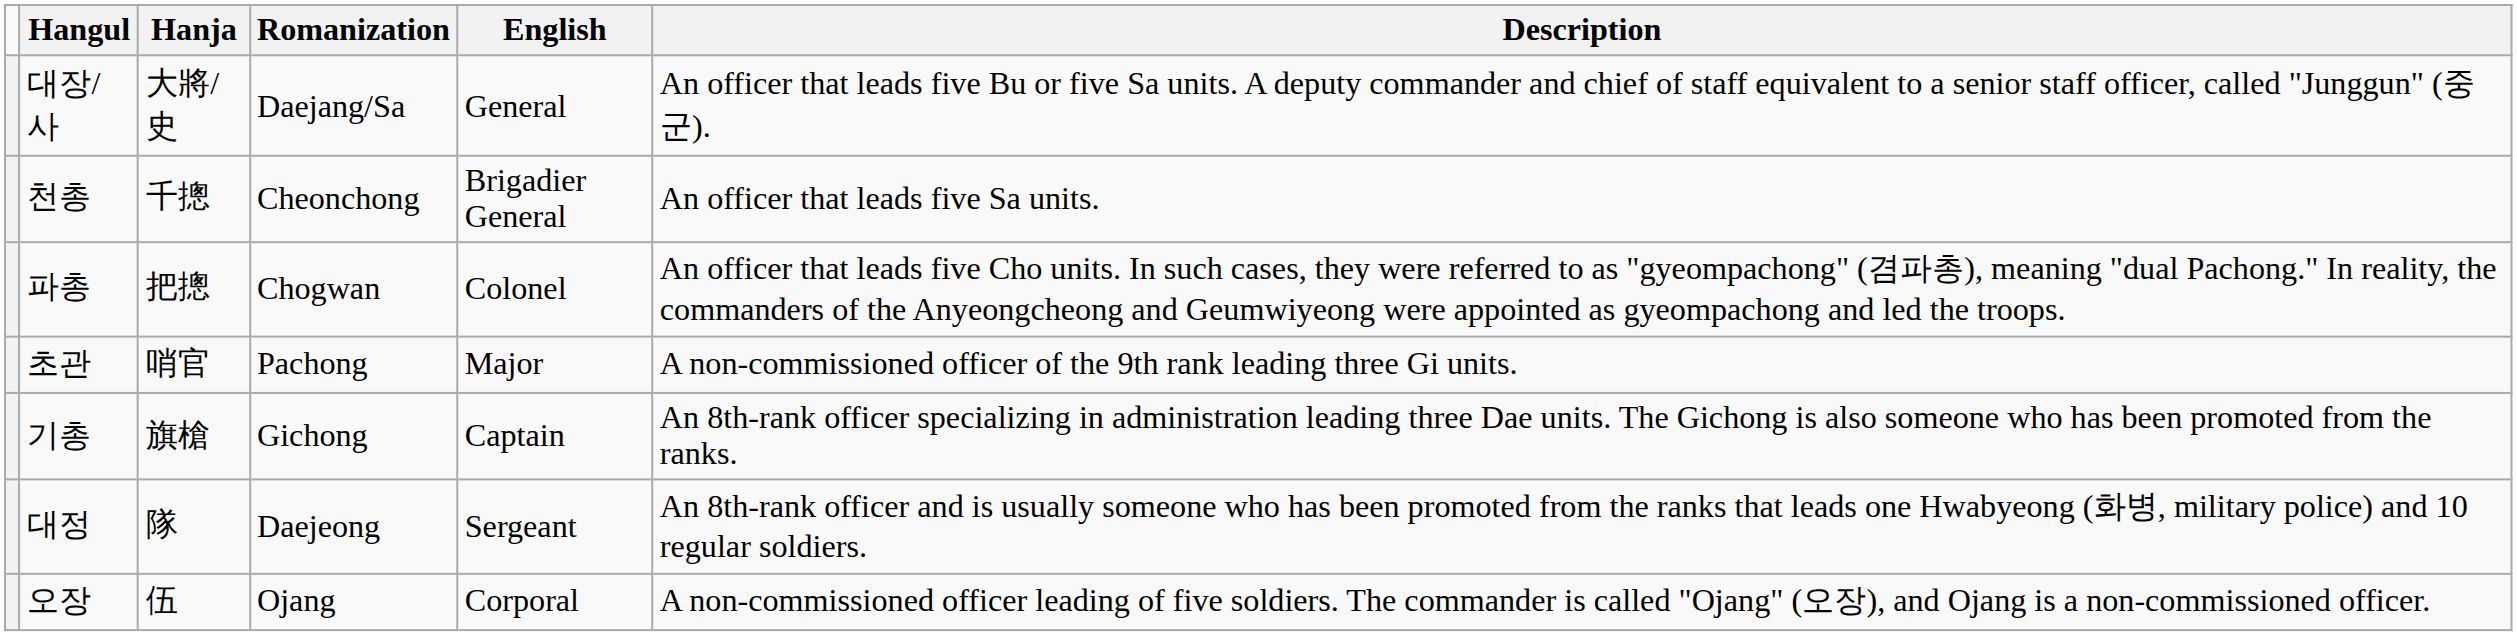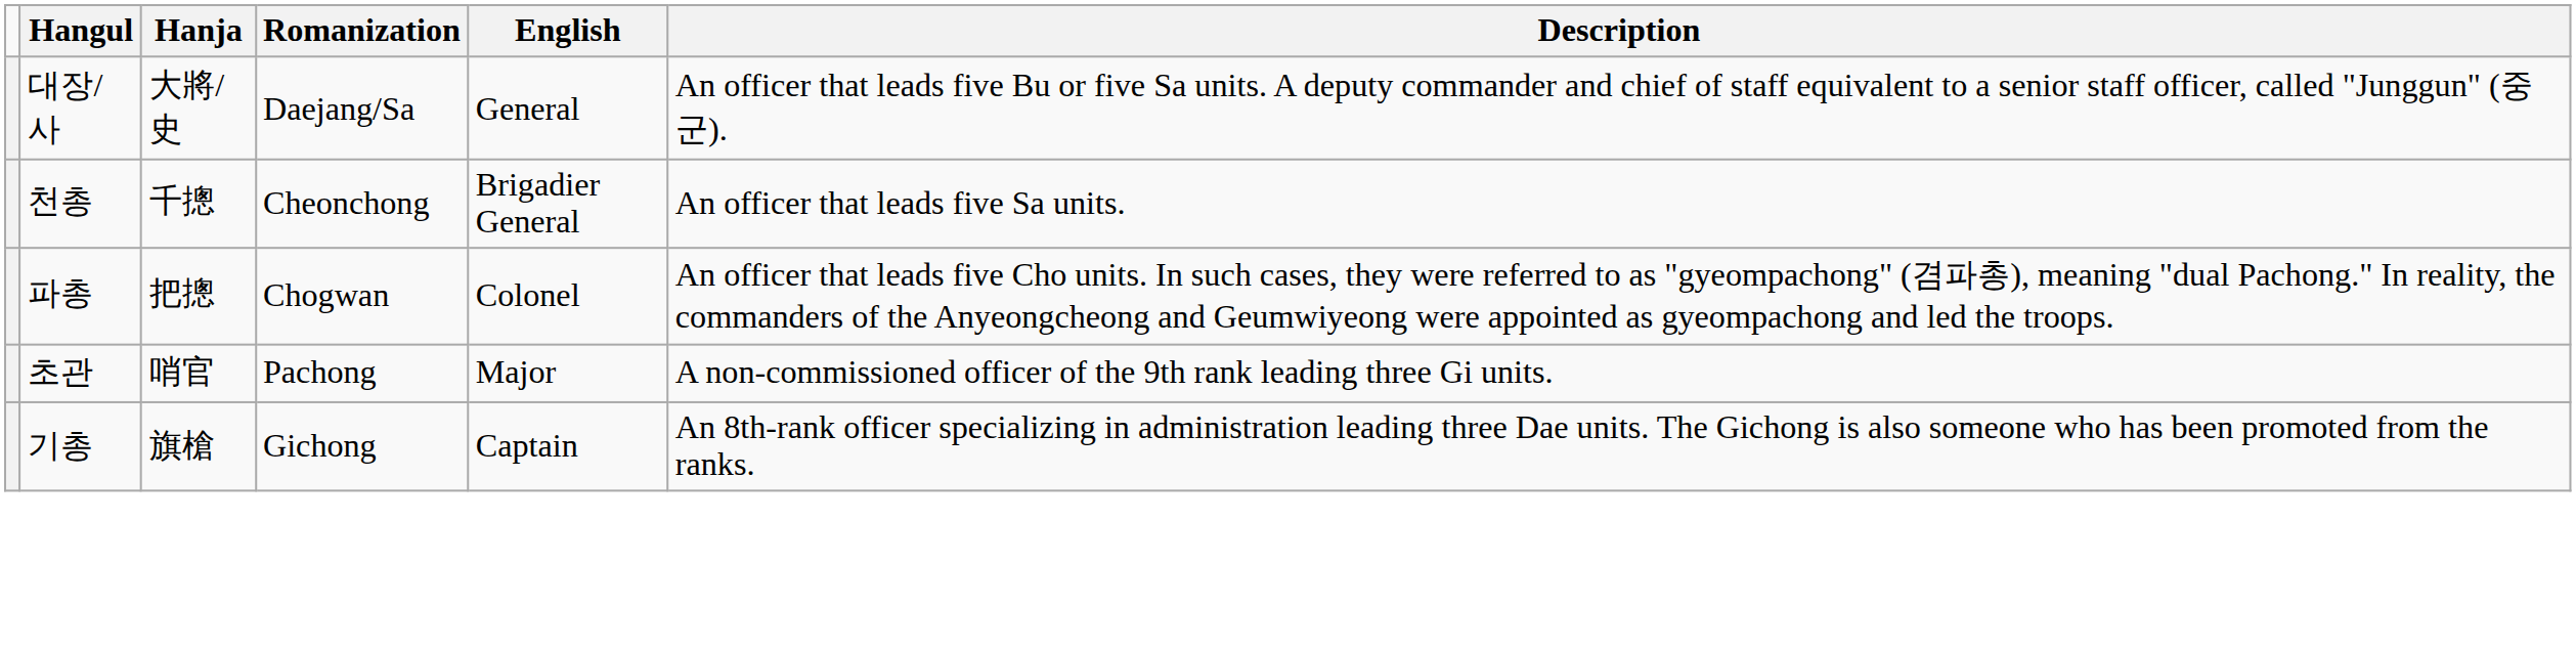- row: 대정 | 隊 | Daejeong | Sergeant | An 8th-rank officer and is usually someone who has been promoted from the ranks that leads one Hwabyeong (화병, military police) and 10 regular soldiers.
- row: 오장 | 伍 | Ojang | Corporal | A non-commissioned officer leading of five soldiers. The commander is called "Ojang" (오장), and Ojang is a non-commissioned officer.
